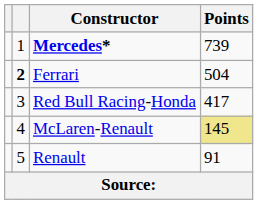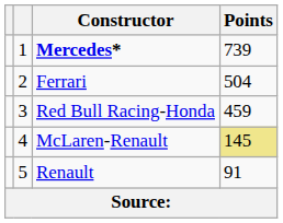Ferrari | column 2: bold -> normal
Red Bull Racing-Honda | Points: 417 -> 459
